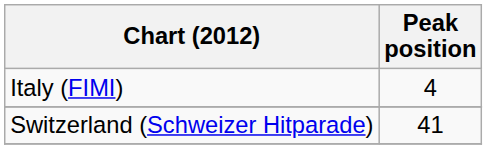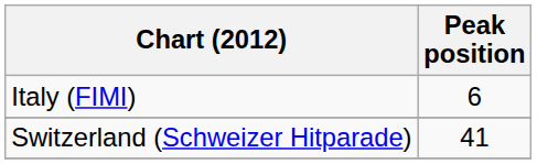Italy (FIMI) | Peak position: 4 -> 6
